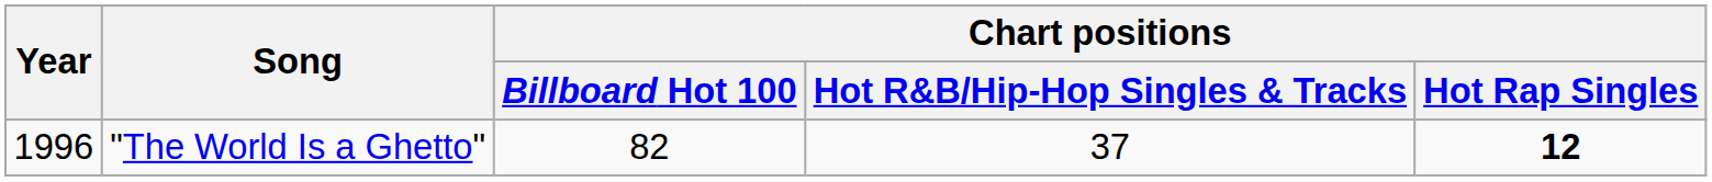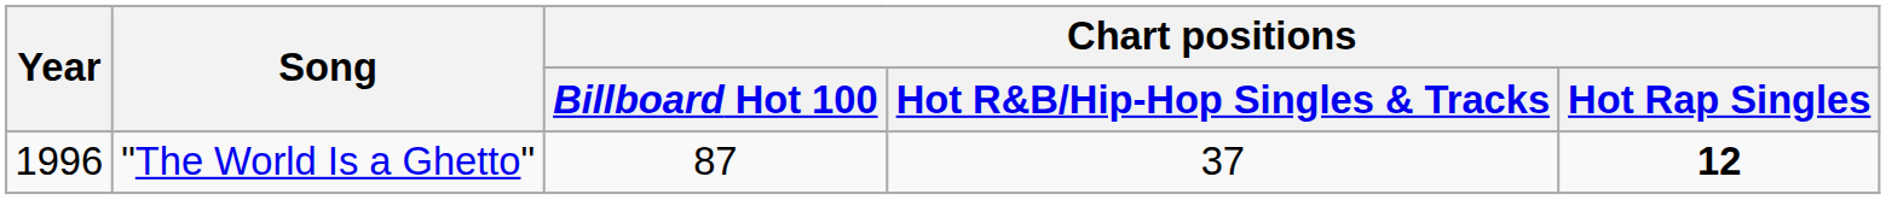"The World Is a Ghetto" | Chart positions / Billboard Hot 100: 82 -> 87
